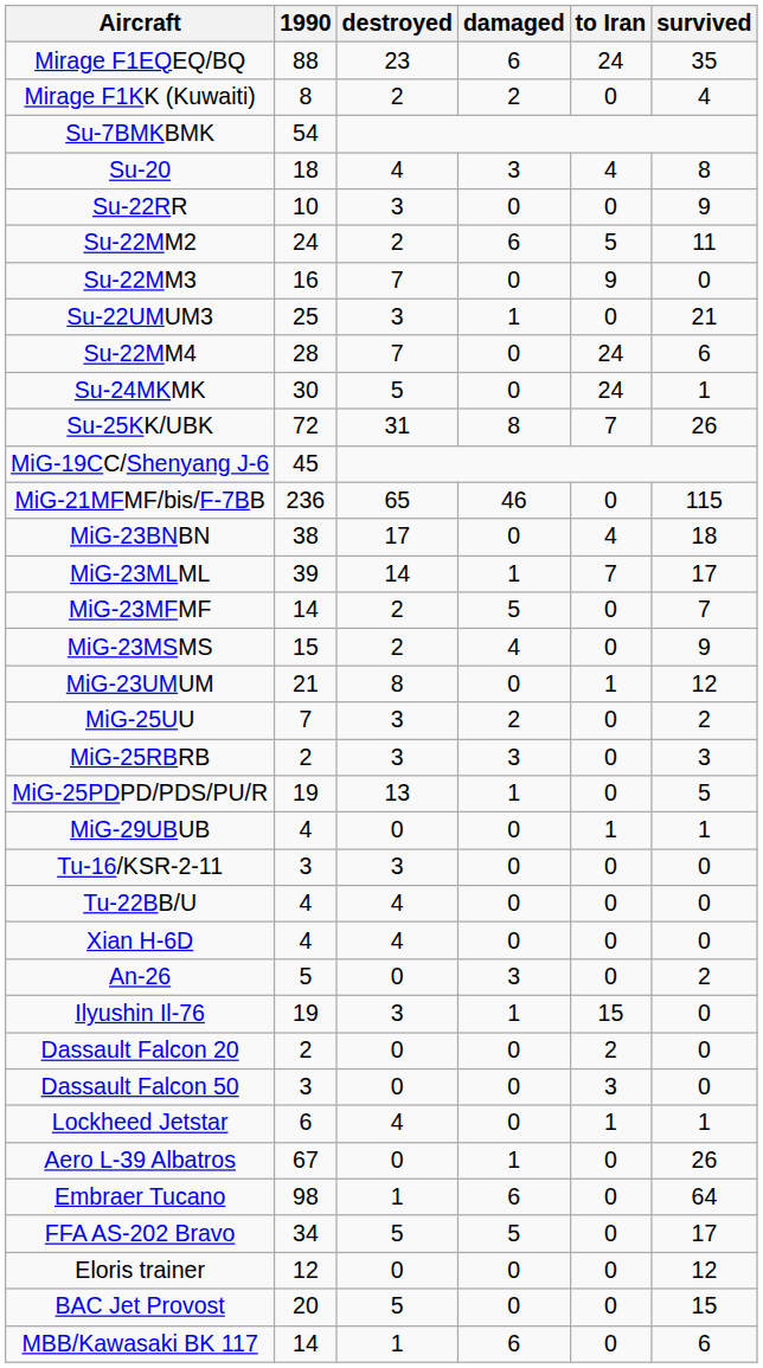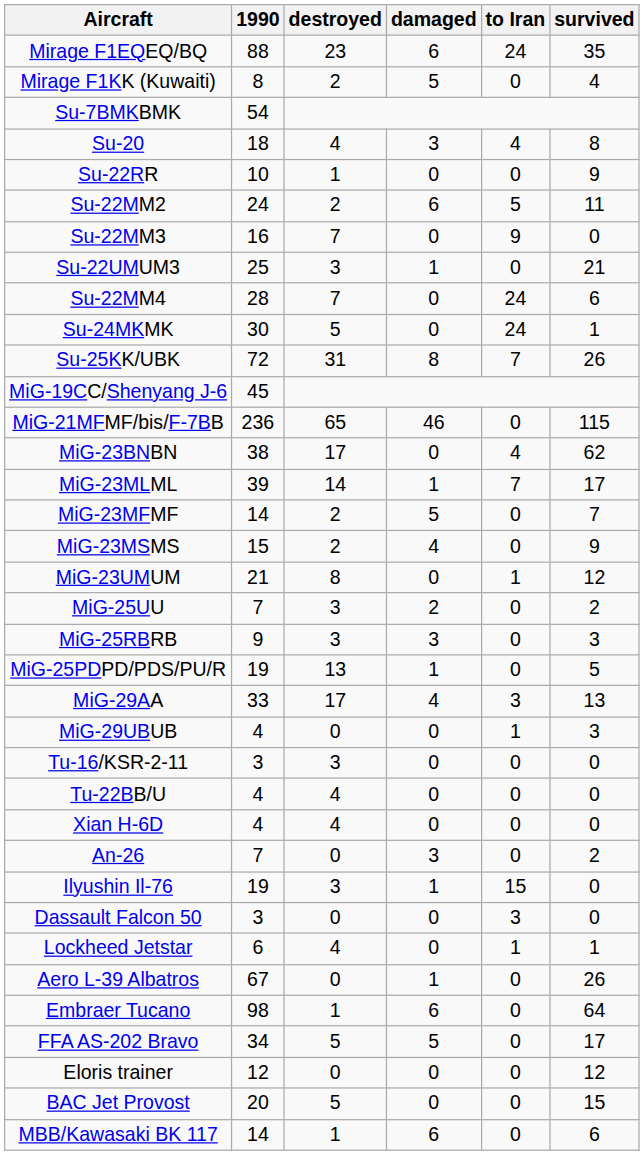Mirage F1KK (Kuwaiti) | damaged: 2 -> 5
Su-22RR | destroyed: 3 -> 1
MiG-23BNBN | survived: 18 -> 62
MiG-25RBRB | 1990: 2 -> 9
+ row: MiG-29AA | 33 | 17 | 4 | 3 | 13
MiG-29UBUB | survived: 1 -> 3
An-26 | 1990: 5 -> 7
- row: Dassault Falcon 20 | 2 | 0 | 0 | 2 | 0
